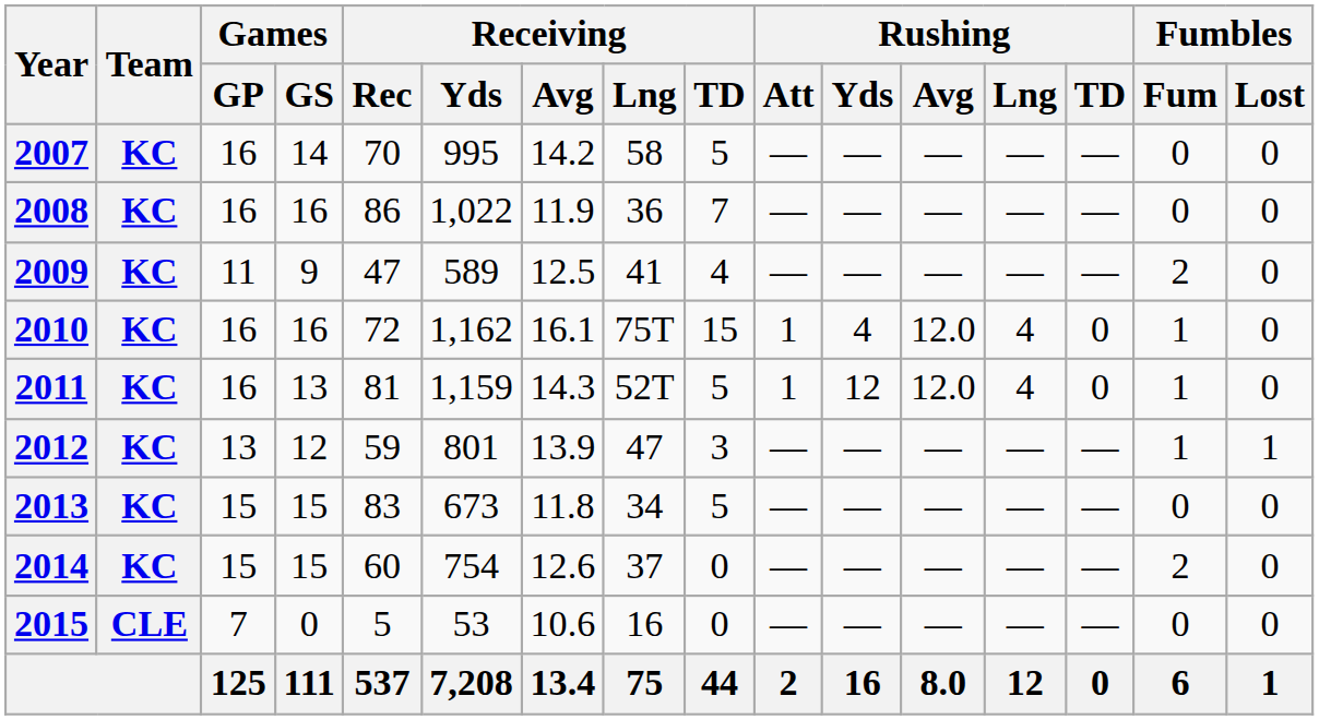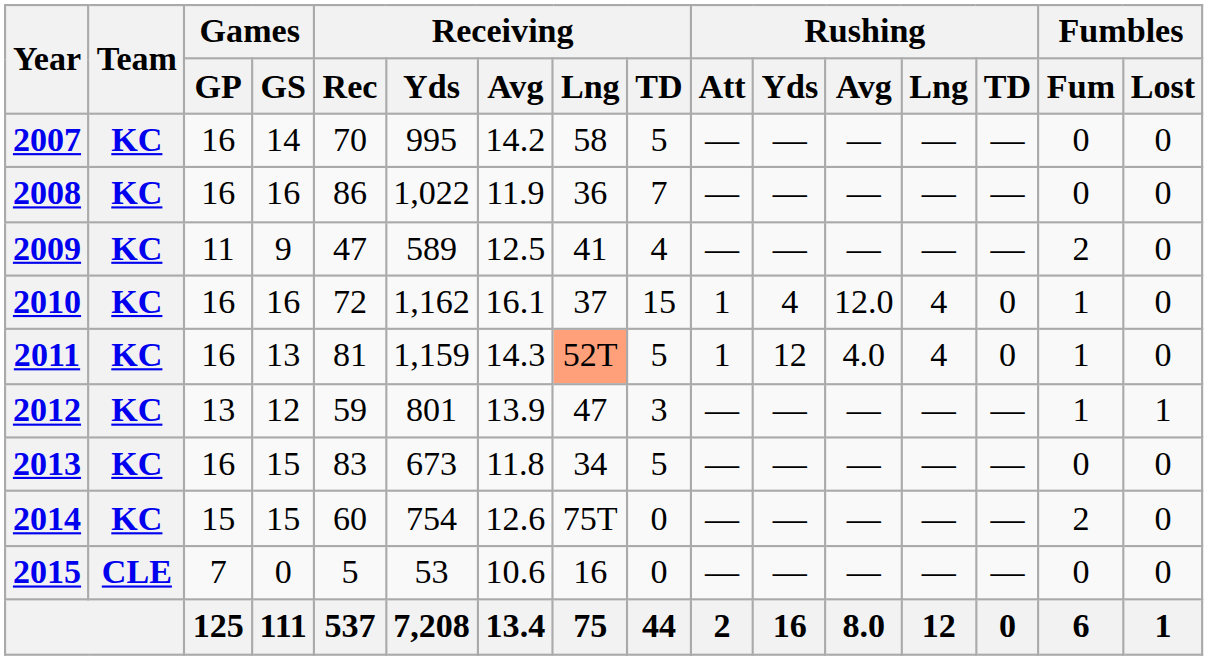2010 | Receiving / Lng: 75T -> 37
2011 | Receiving / Lng: no background -> lightsalmon background
2011 | Rushing / Avg: 12.0 -> 4.0
2013 | Games / GP: 15 -> 16
2014 | Receiving / Lng: 37 -> 75T
